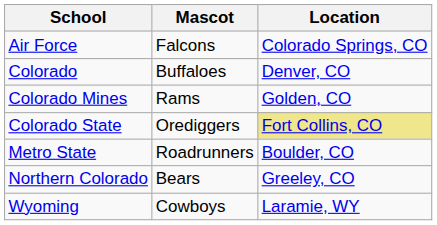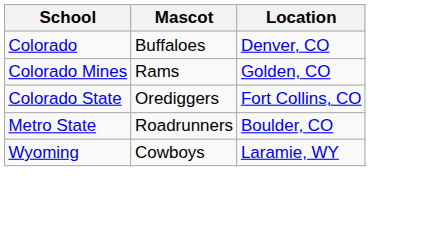- row: Air Force | Falcons | Colorado Springs, CO
Colorado State | Location: khaki background -> no background
- row: Northern Colorado | Bears | Greeley, CO
